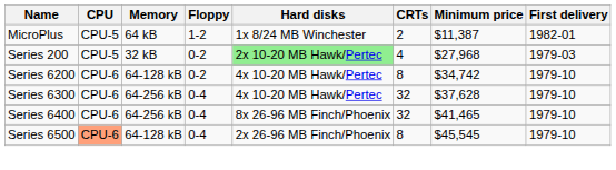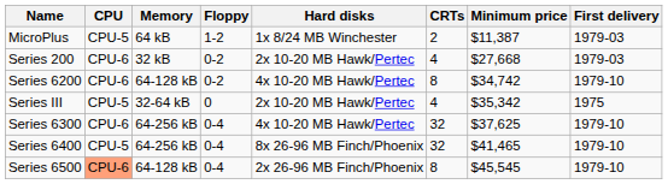MicroPlus | First delivery: 1982-01 -> 1979-03
Series 200 | CPU: CPU-5 -> CPU-6
Series 200 | Hard disks: lightgreen background -> no background
Series 200 | Minimum price: $27,968 -> $27,668
+ row: Series III | CPU-5 | 32-64 kB | 0 | 2x 10-20 MB Hawk/Pertec | 4 | $35,342 | 1975
Series 6300 | Minimum price: $37,628 -> $37,625
Series 6400 | CPU: CPU-6 -> CPU-5
